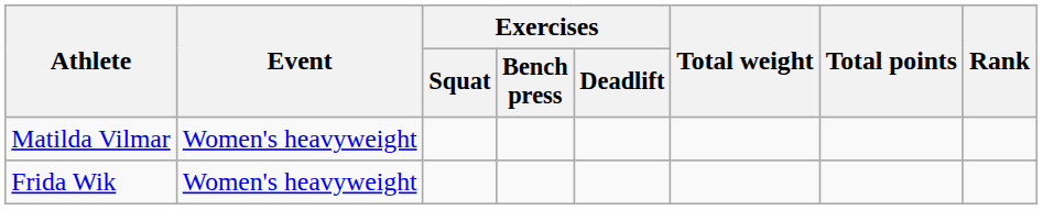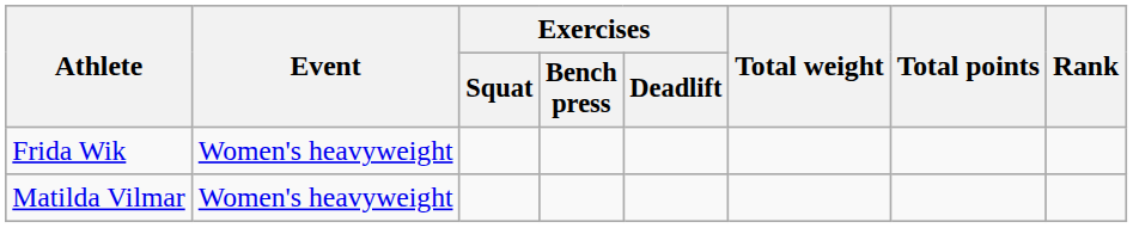rows swapped: Matilda Vilmar <-> Frida Wik
